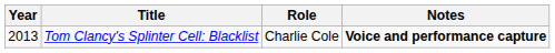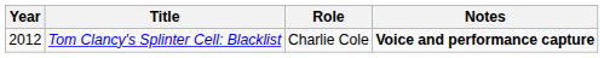Tom Clancy's Splinter Cell: Blacklist | Year: 2013 -> 2012
